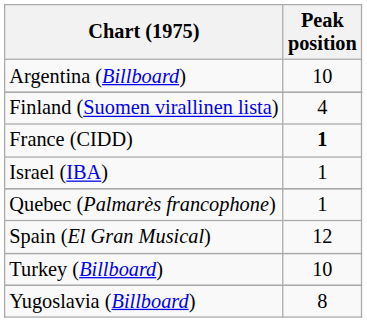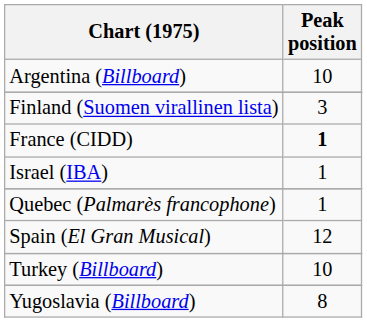Finland (Suomen virallinen lista) | Peak position: 4 -> 3
